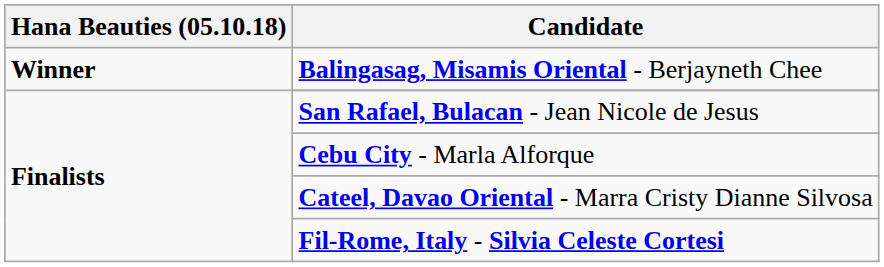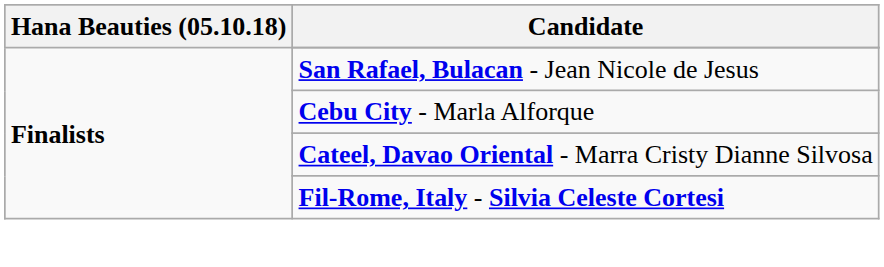- row: Winner | Balingasag, Misamis Oriental - Berjayneth Chee
